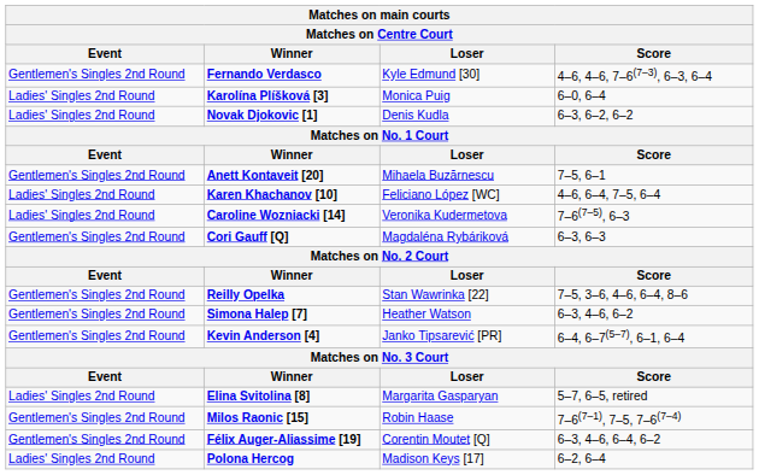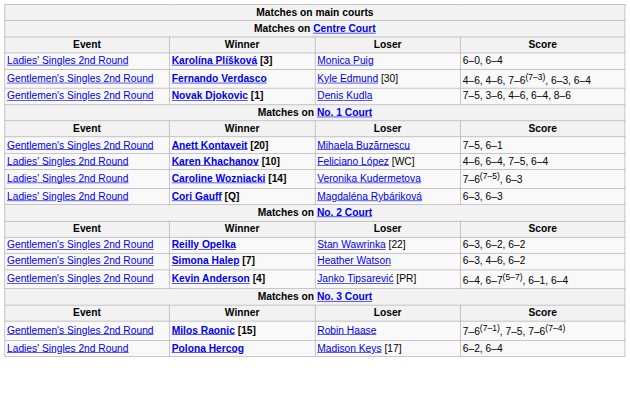rows swapped: Karolína Plíšková [3] <-> Fernando Verdasco
Novak Djokovic [1] | Event: Ladies' Singles 2nd Round -> Gentlemen's Singles 2nd Round
Novak Djokovic [1] | Score: 6–3, 6–2, 6–2 -> 7–5, 3–6, 4–6, 6–4, 8–6
Cori Gauff [Q] | Event: Gentlemen's Singles 2nd Round -> Ladies' Singles 2nd Round
Reilly Opelka | Score: 7–5, 3–6, 4–6, 6–4, 8–6 -> 6–3, 6–2, 6–2
- row: Ladies' Singles 2nd Round | Elina Svitolina [8] | Margarita Gasparyan | 5–7, 6–5, retired
- row: Gentlemen's Singles 2nd Round | Félix Auger-Aliassime [19] | Corentin Moutet [Q] | 6–3, 4–6, 6–4, 6–2
